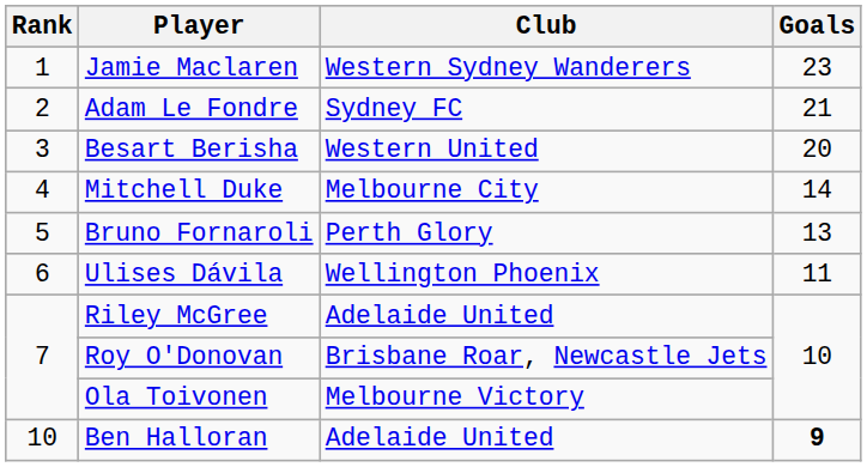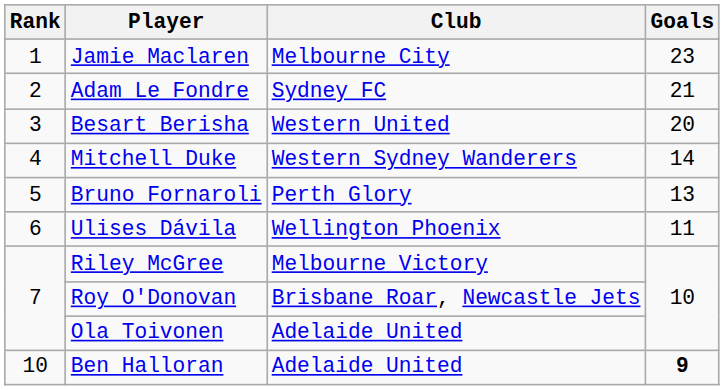Jamie Maclaren | Club: Western Sydney Wanderers -> Melbourne City
Mitchell Duke | Club: Melbourne City -> Western Sydney Wanderers
Riley McGree | Club: Adelaide United -> Melbourne Victory
Ola Toivonen | Club: Melbourne Victory -> Adelaide United
